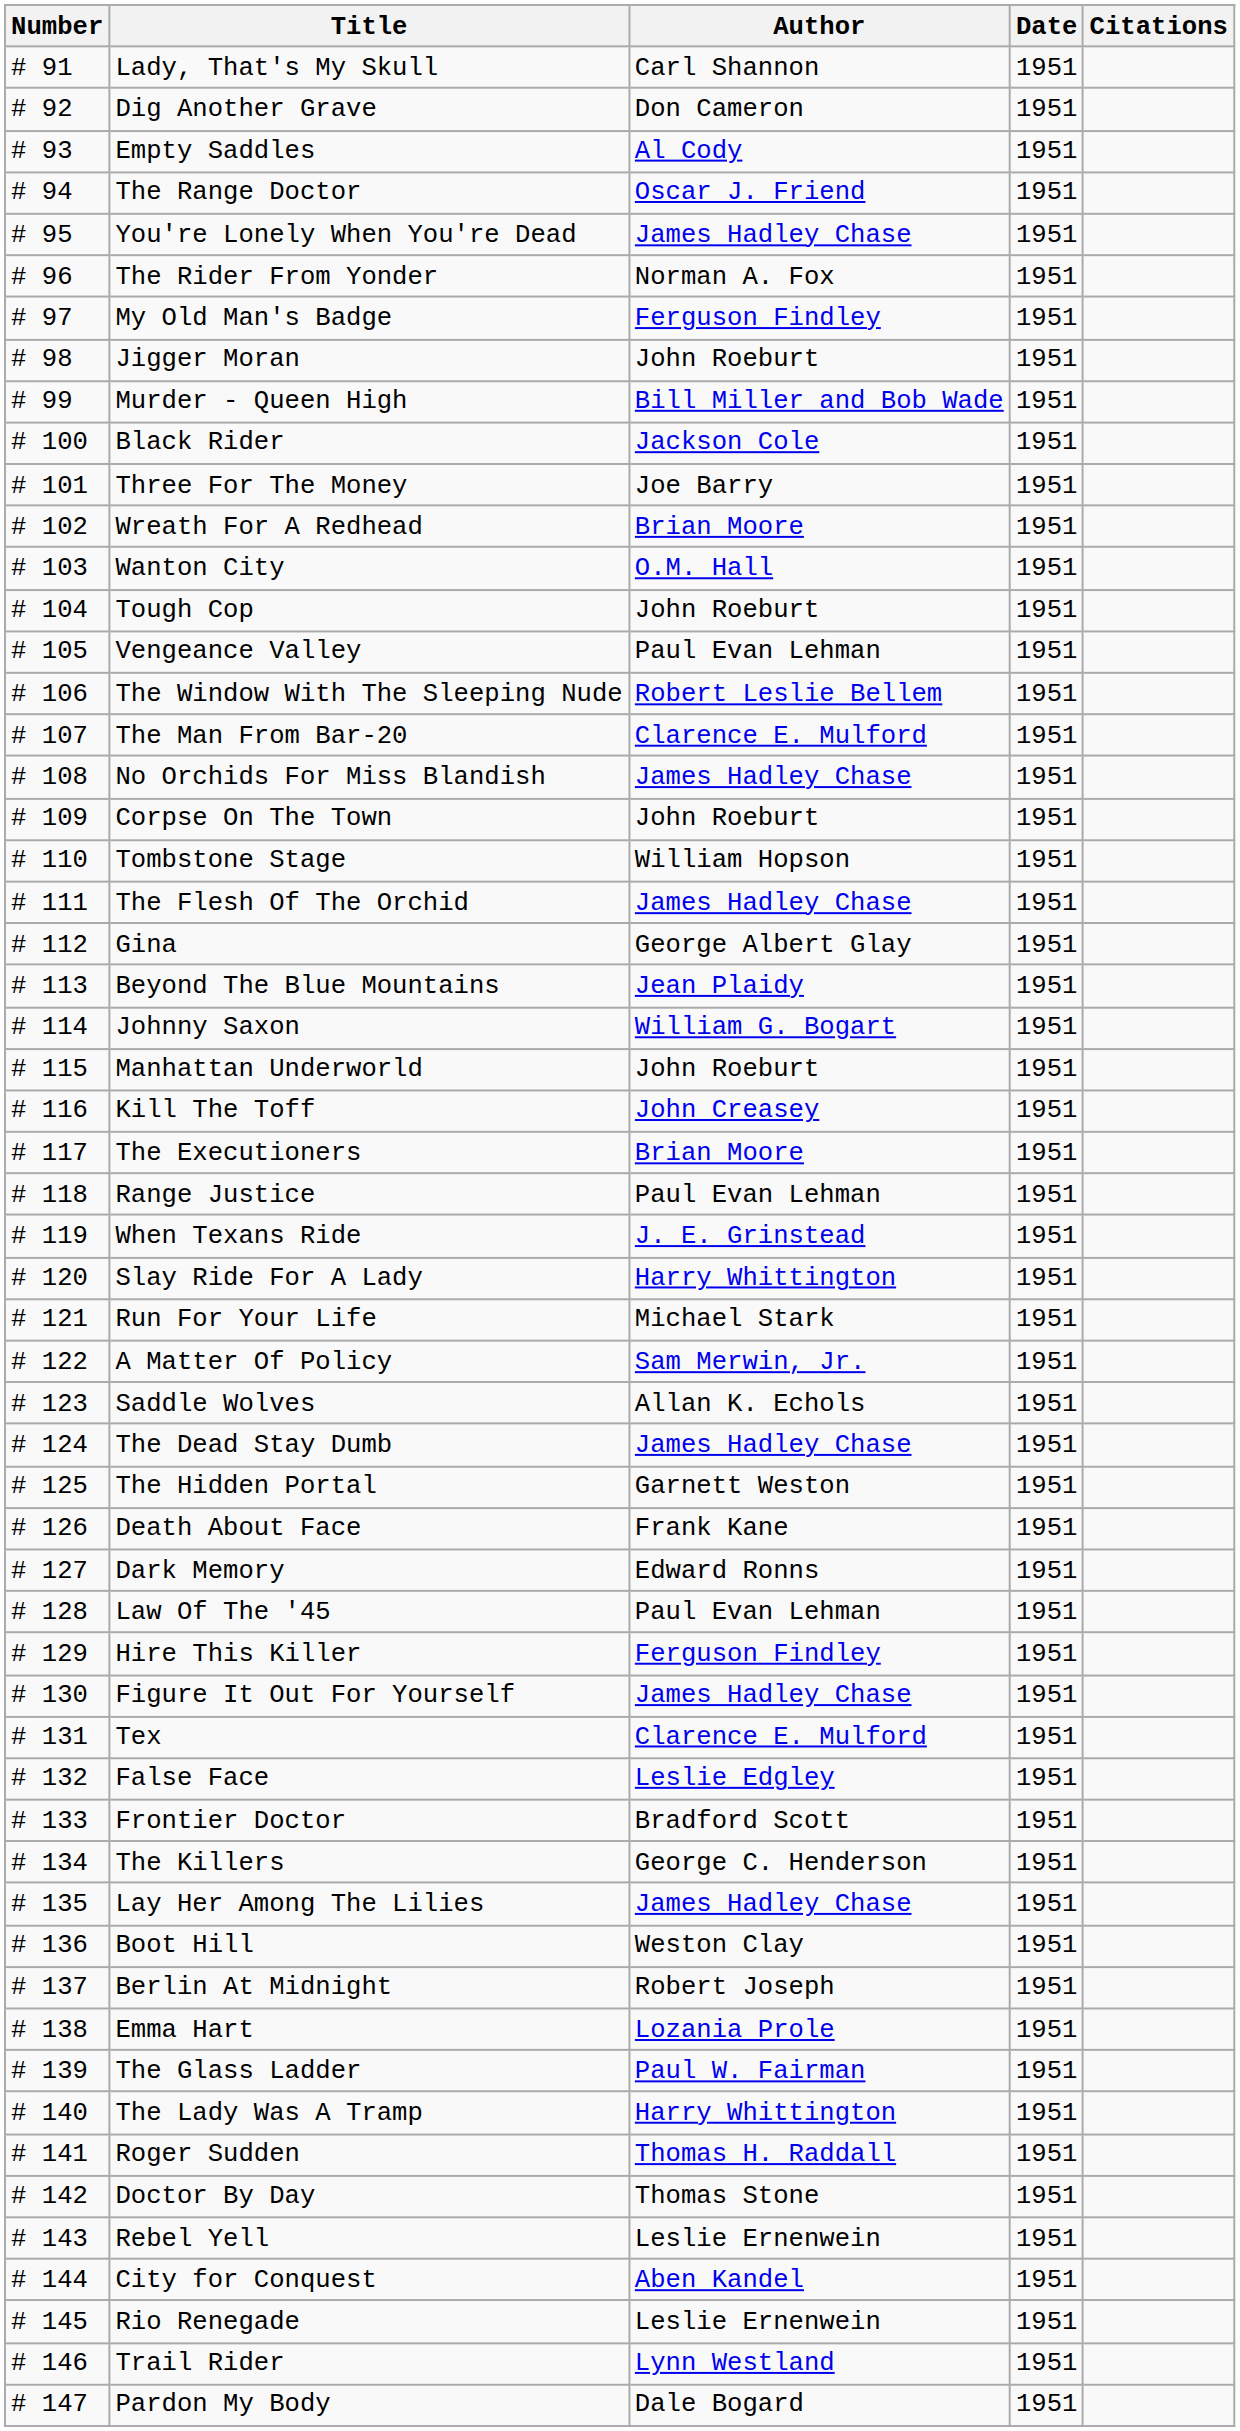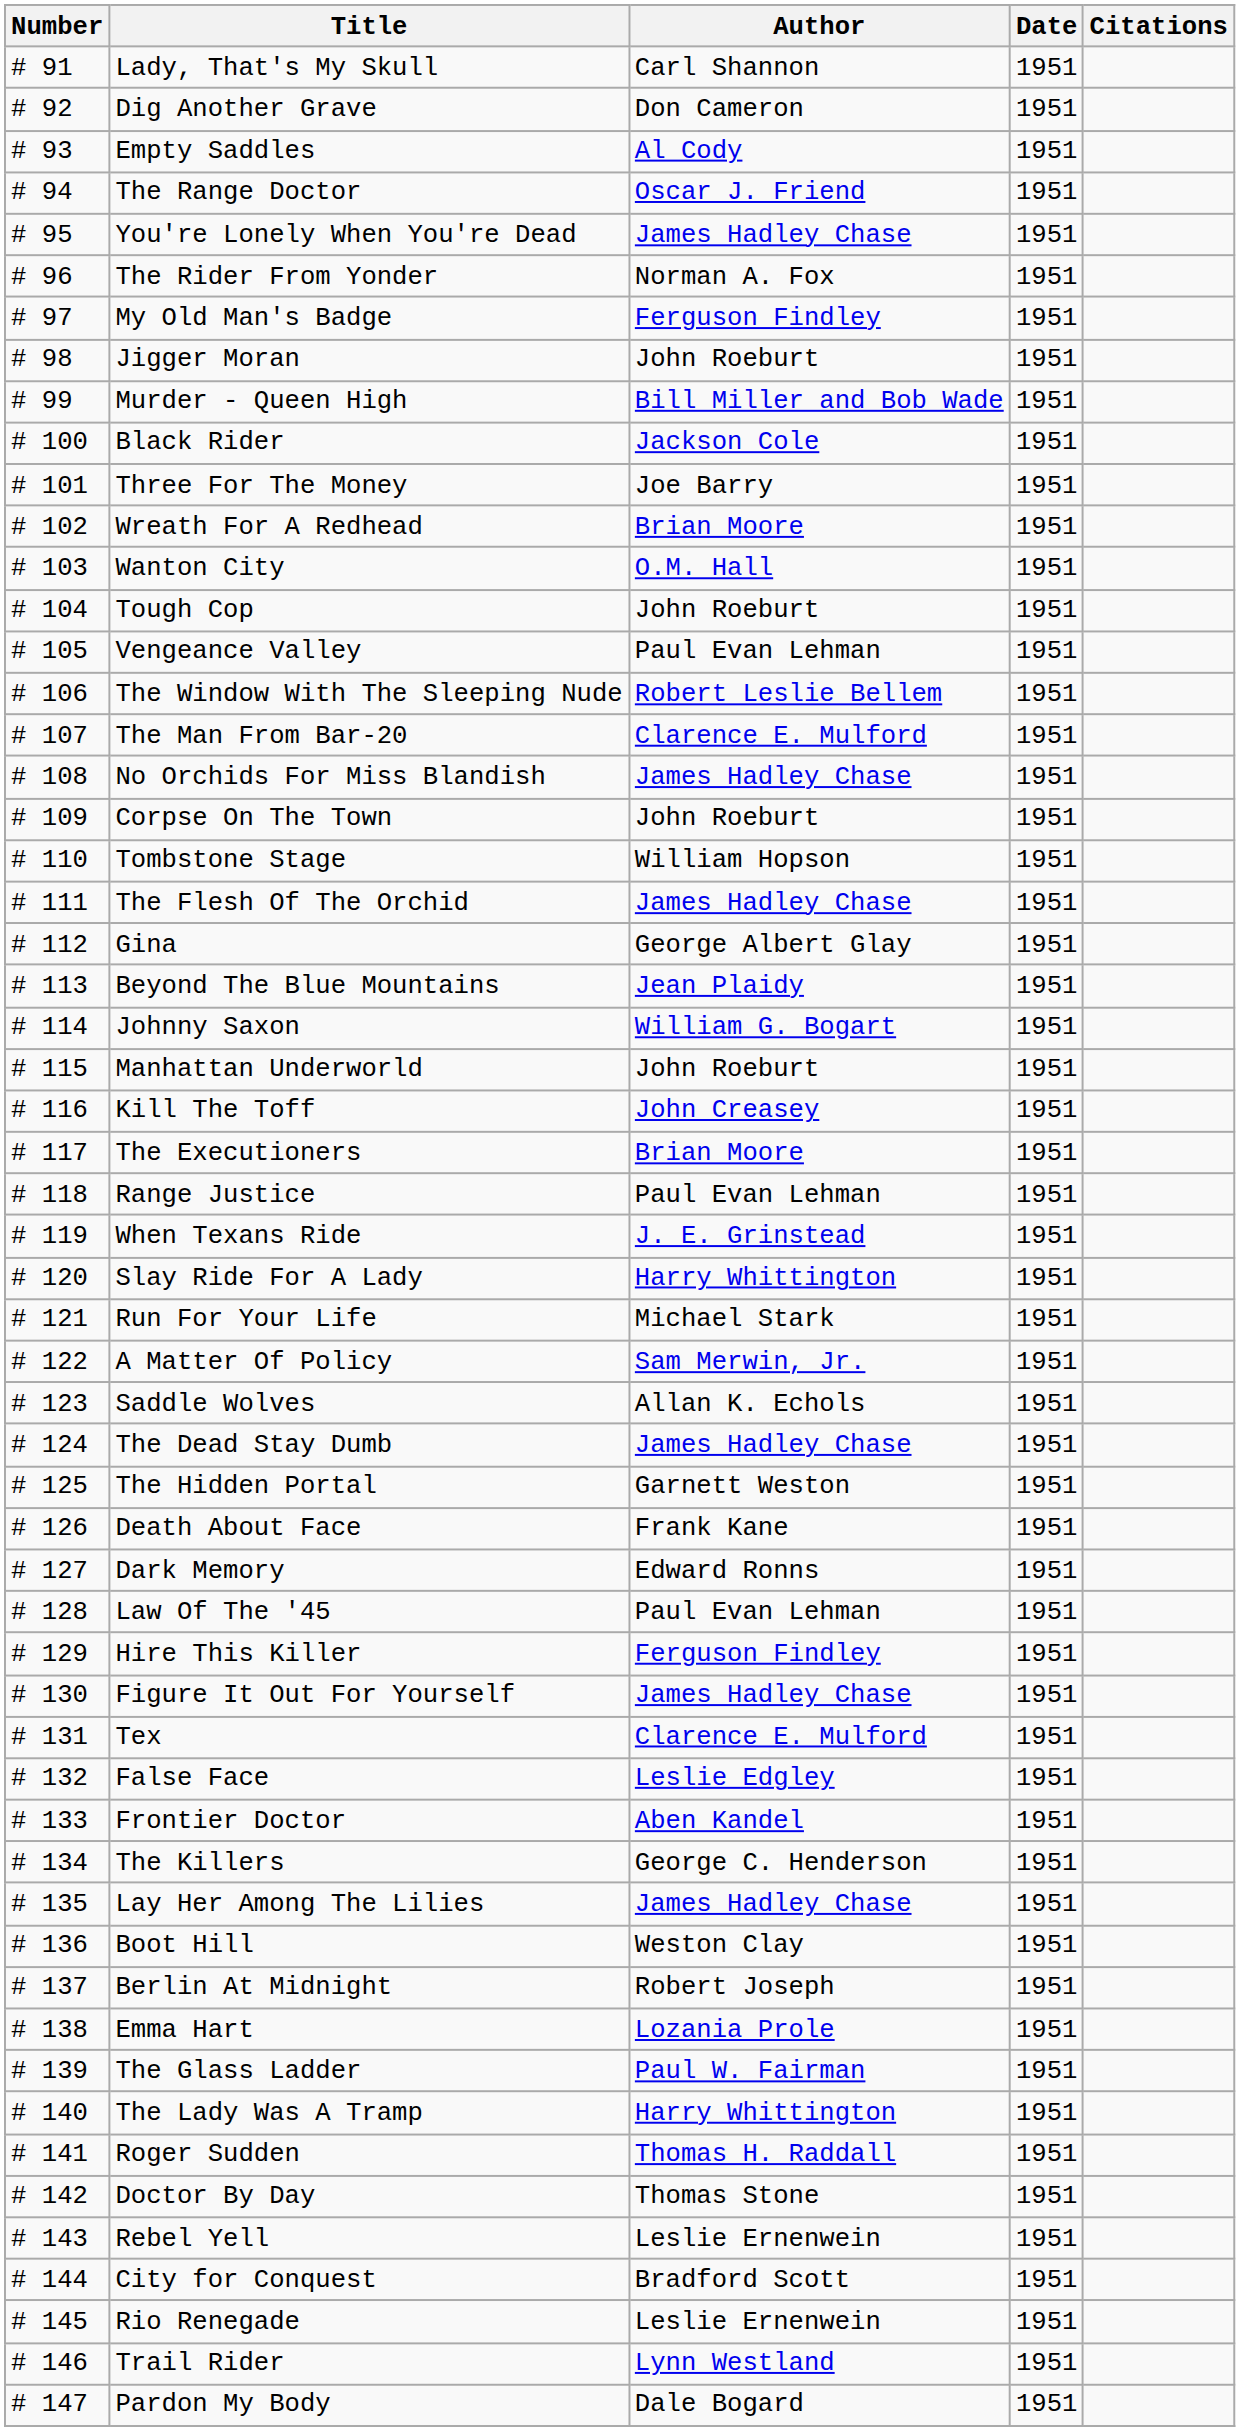Frontier Doctor | Author: Bradford Scott -> Aben Kandel
City for Conquest | Author: Aben Kandel -> Bradford Scott
